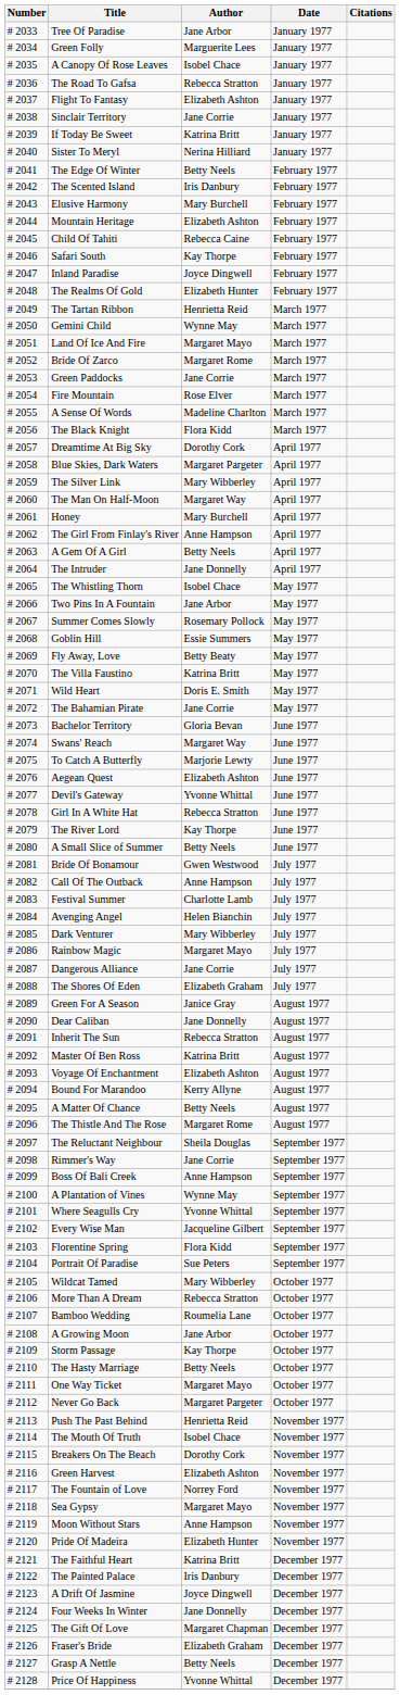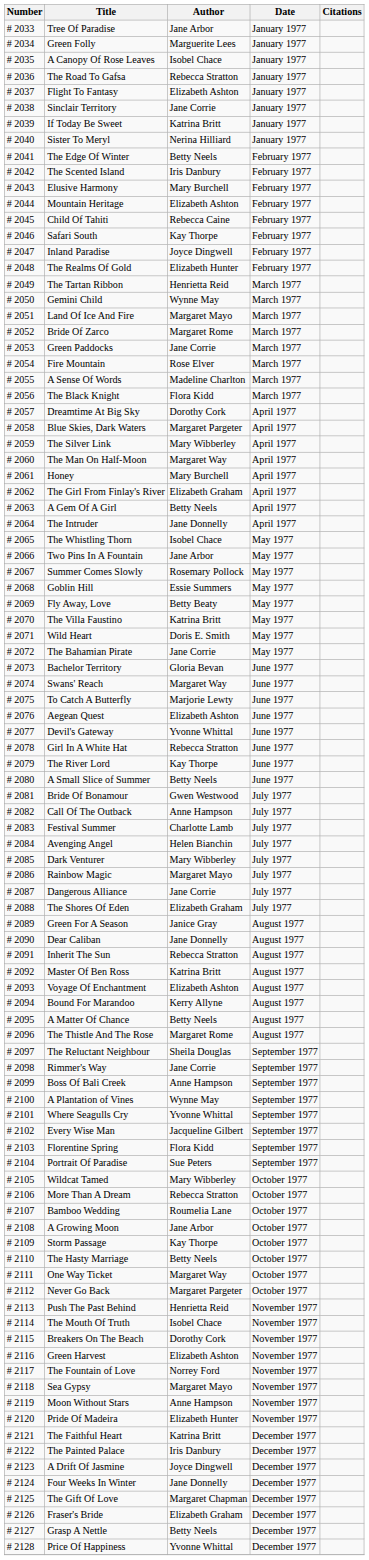The Girl From Finlay's River | Author: Anne Hampson -> Elizabeth Graham
One Way Ticket | Author: Margaret Mayo -> Margaret Way
